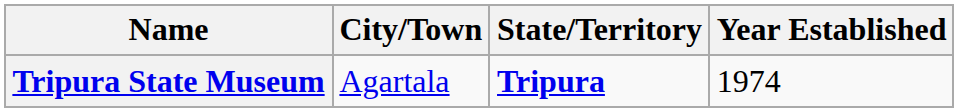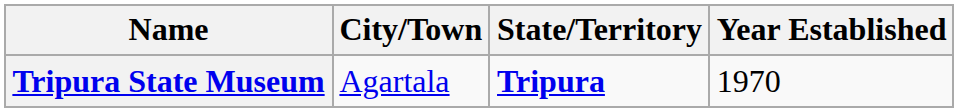Tripura State Museum | Year Established: 1974 -> 1970
